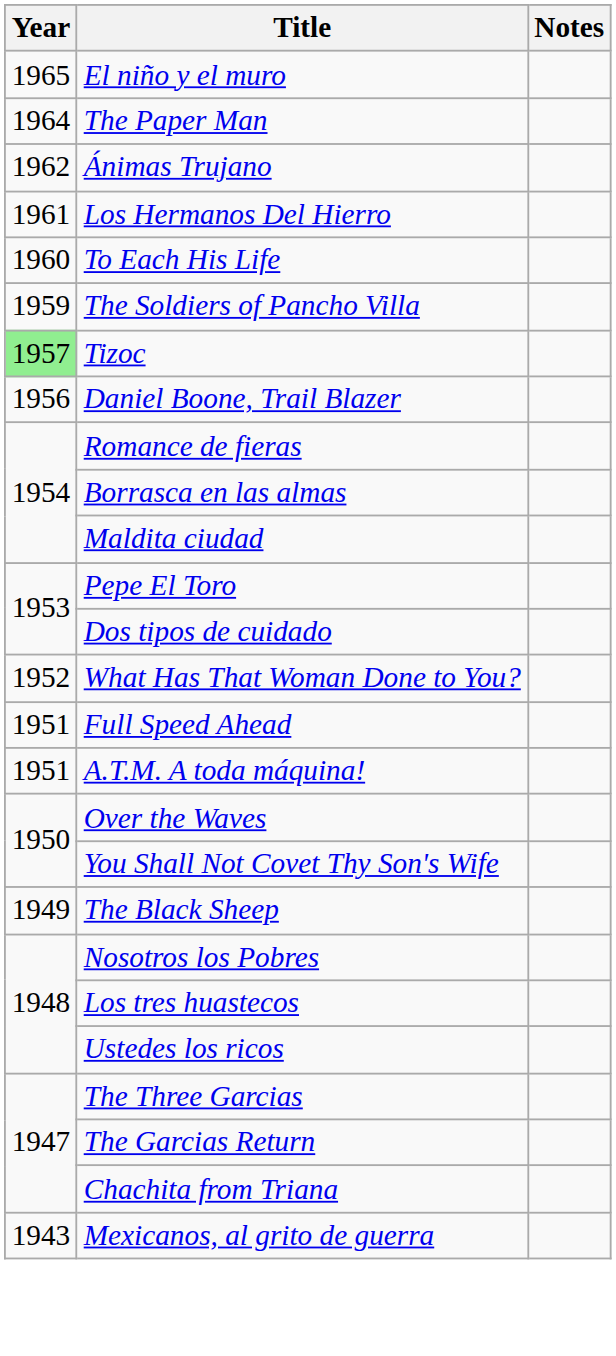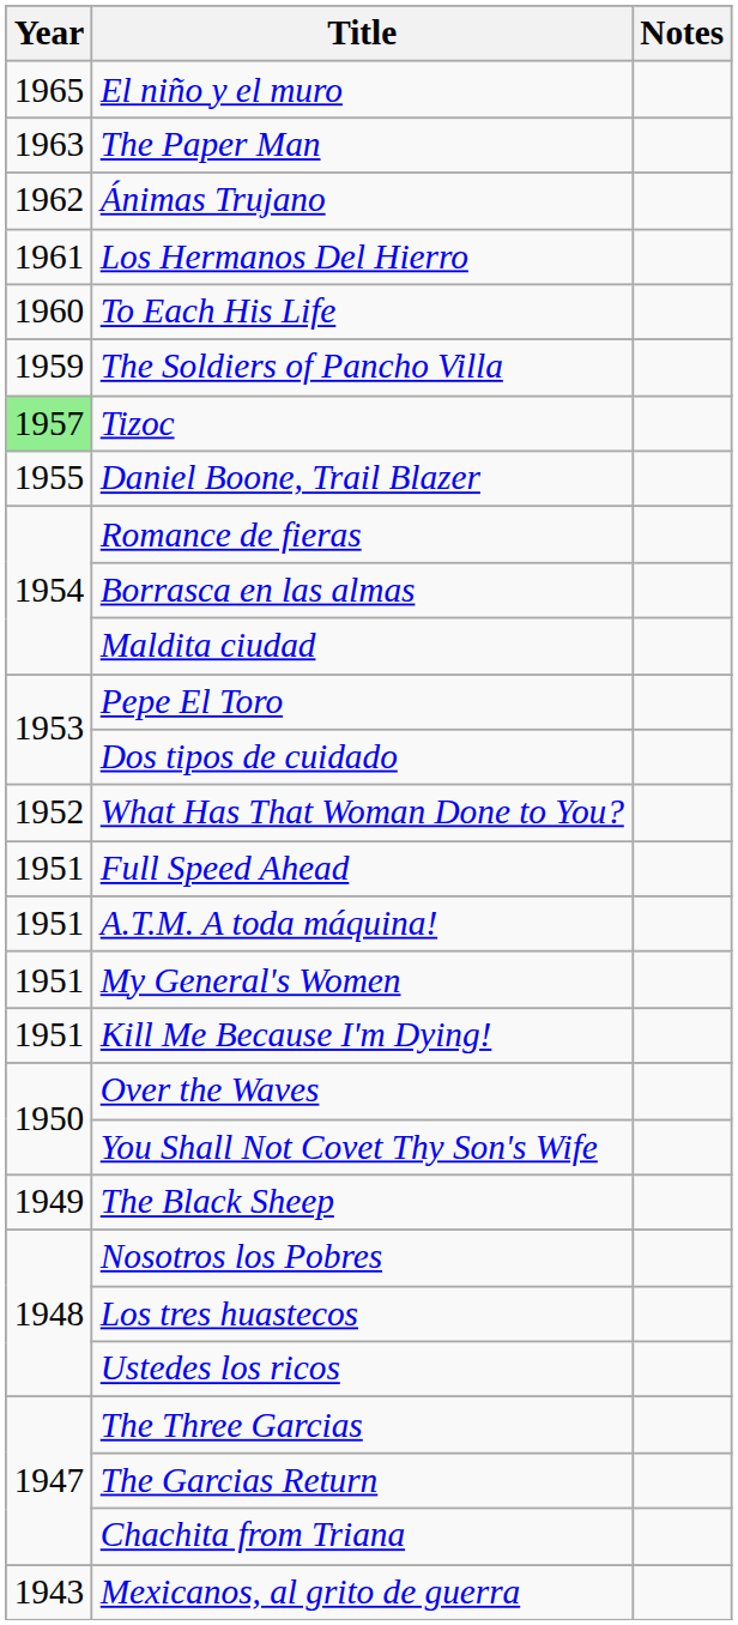The Paper Man | Year: 1964 -> 1963
Daniel Boone, Trail Blazer | Year: 1956 -> 1955
+ row: 1951 | My General's Women
+ row: 1951 | Kill Me Because I'm Dying!
